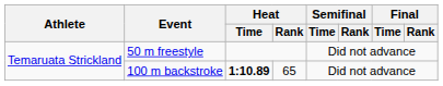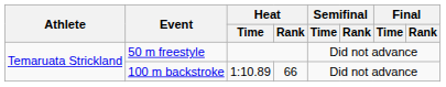100 m backstroke | Heat / Time: bold -> normal
100 m backstroke | Heat / Rank: 65 -> 66
